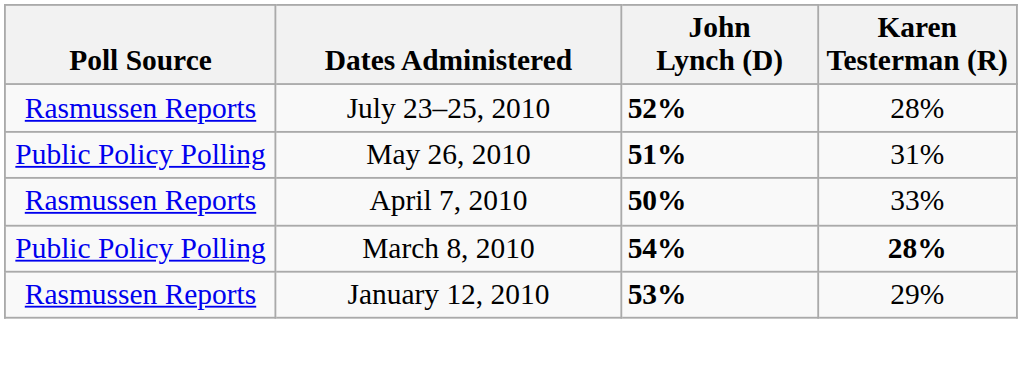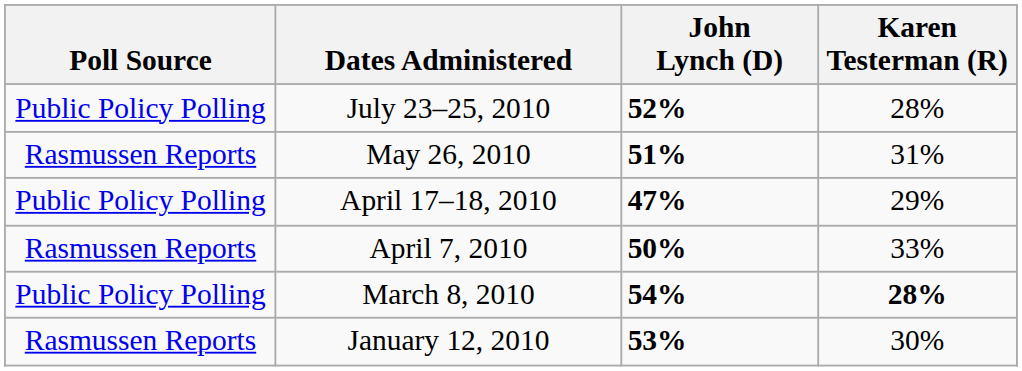July 23–25, 2010 | Poll Source: Rasmussen Reports -> Public Policy Polling
May 26, 2010 | Poll Source: Public Policy Polling -> Rasmussen Reports
+ row: Public Policy Polling | April 17–18, 2010 | 47% | 29%
January 12, 2010 | Karen Testerman (R): 29% -> 30%
